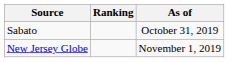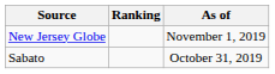rows swapped: New Jersey Globe <-> Sabato
